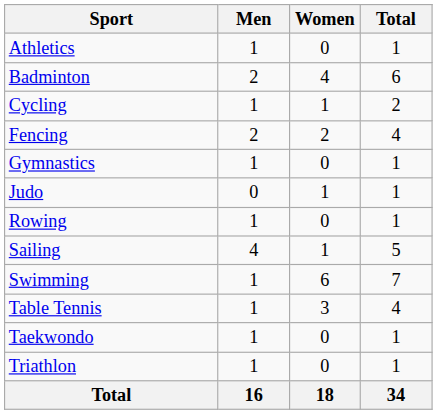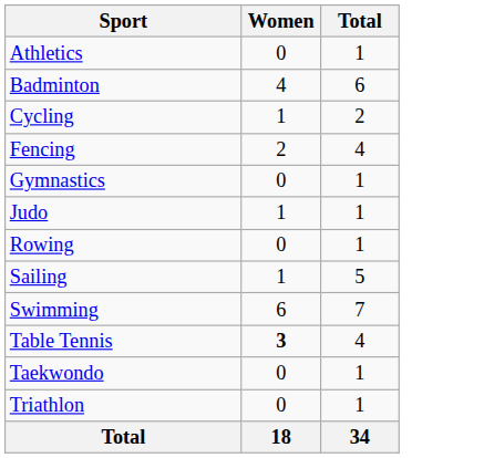- column: Men | 1 | 2 | 1 | 2 | 1 | 0 | 1 | 4 | 1 | 1 | 1 | 1 | 16
Table Tennis | Women: normal -> bold
